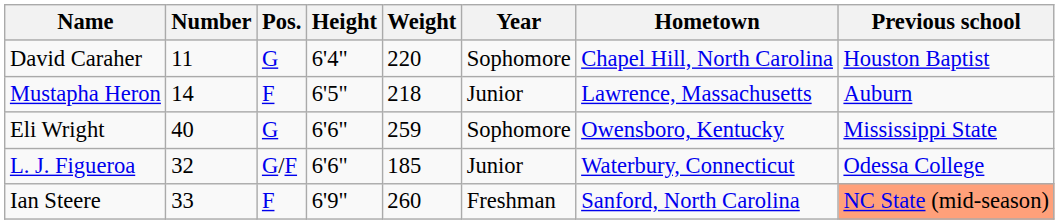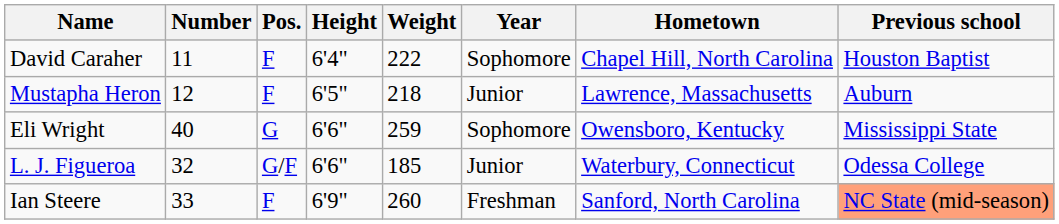David Caraher | Pos.: G -> F
David Caraher | Weight: 220 -> 222
Mustapha Heron | Number: 14 -> 12
